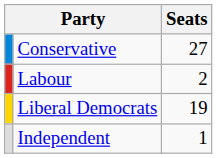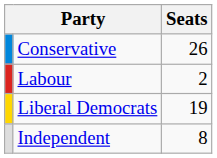Conservative | Seats: 27 -> 26
Independent | Seats: 1 -> 8
